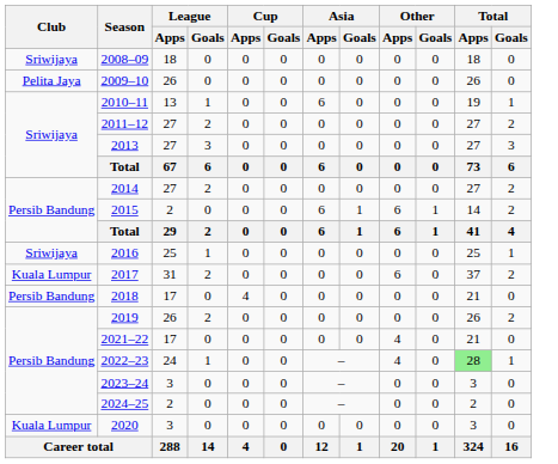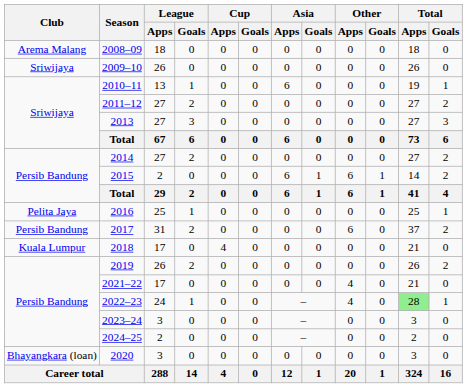2008–09 | Club: Sriwijaya -> Arema Malang
2009–10 | Club: Pelita Jaya -> Sriwijaya
2016 | Club: Sriwijaya -> Pelita Jaya
2017 | Club: Kuala Lumpur -> Persib Bandung
2018 | Club: Persib Bandung -> Kuala Lumpur
2020 | Club: Kuala Lumpur -> Bhayangkara (loan)
